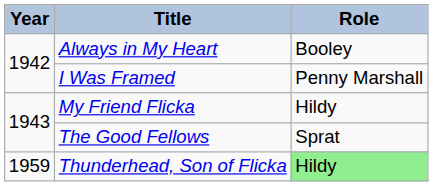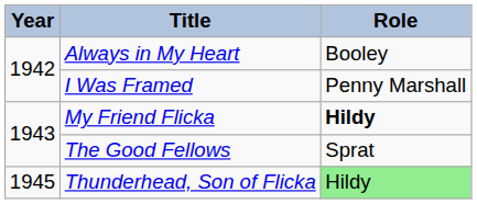My Friend Flicka | Role: normal -> bold
Thunderhead, Son of Flicka | Year: 1959 -> 1945
